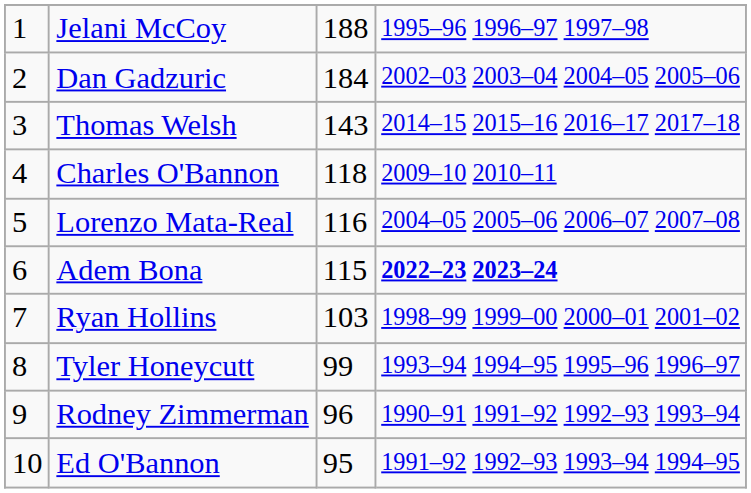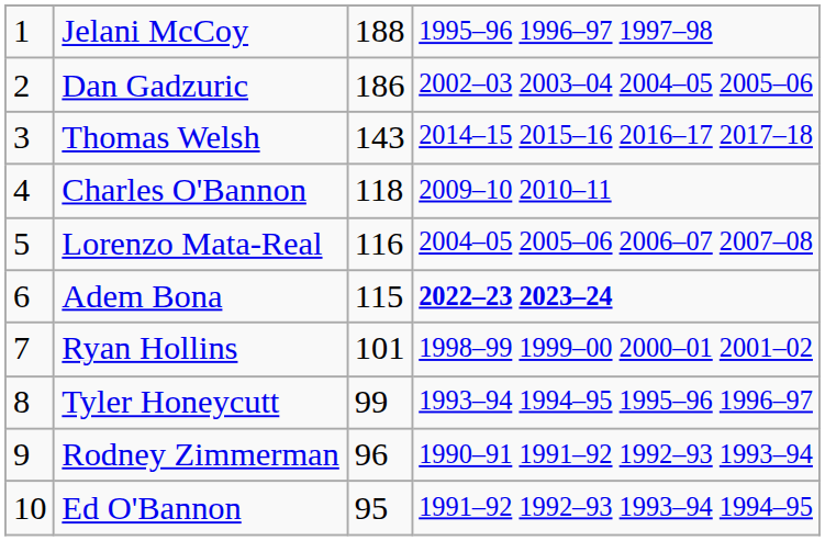Dan Gadzuric | column 3: 184 -> 186
Ryan Hollins | column 3: 103 -> 101
